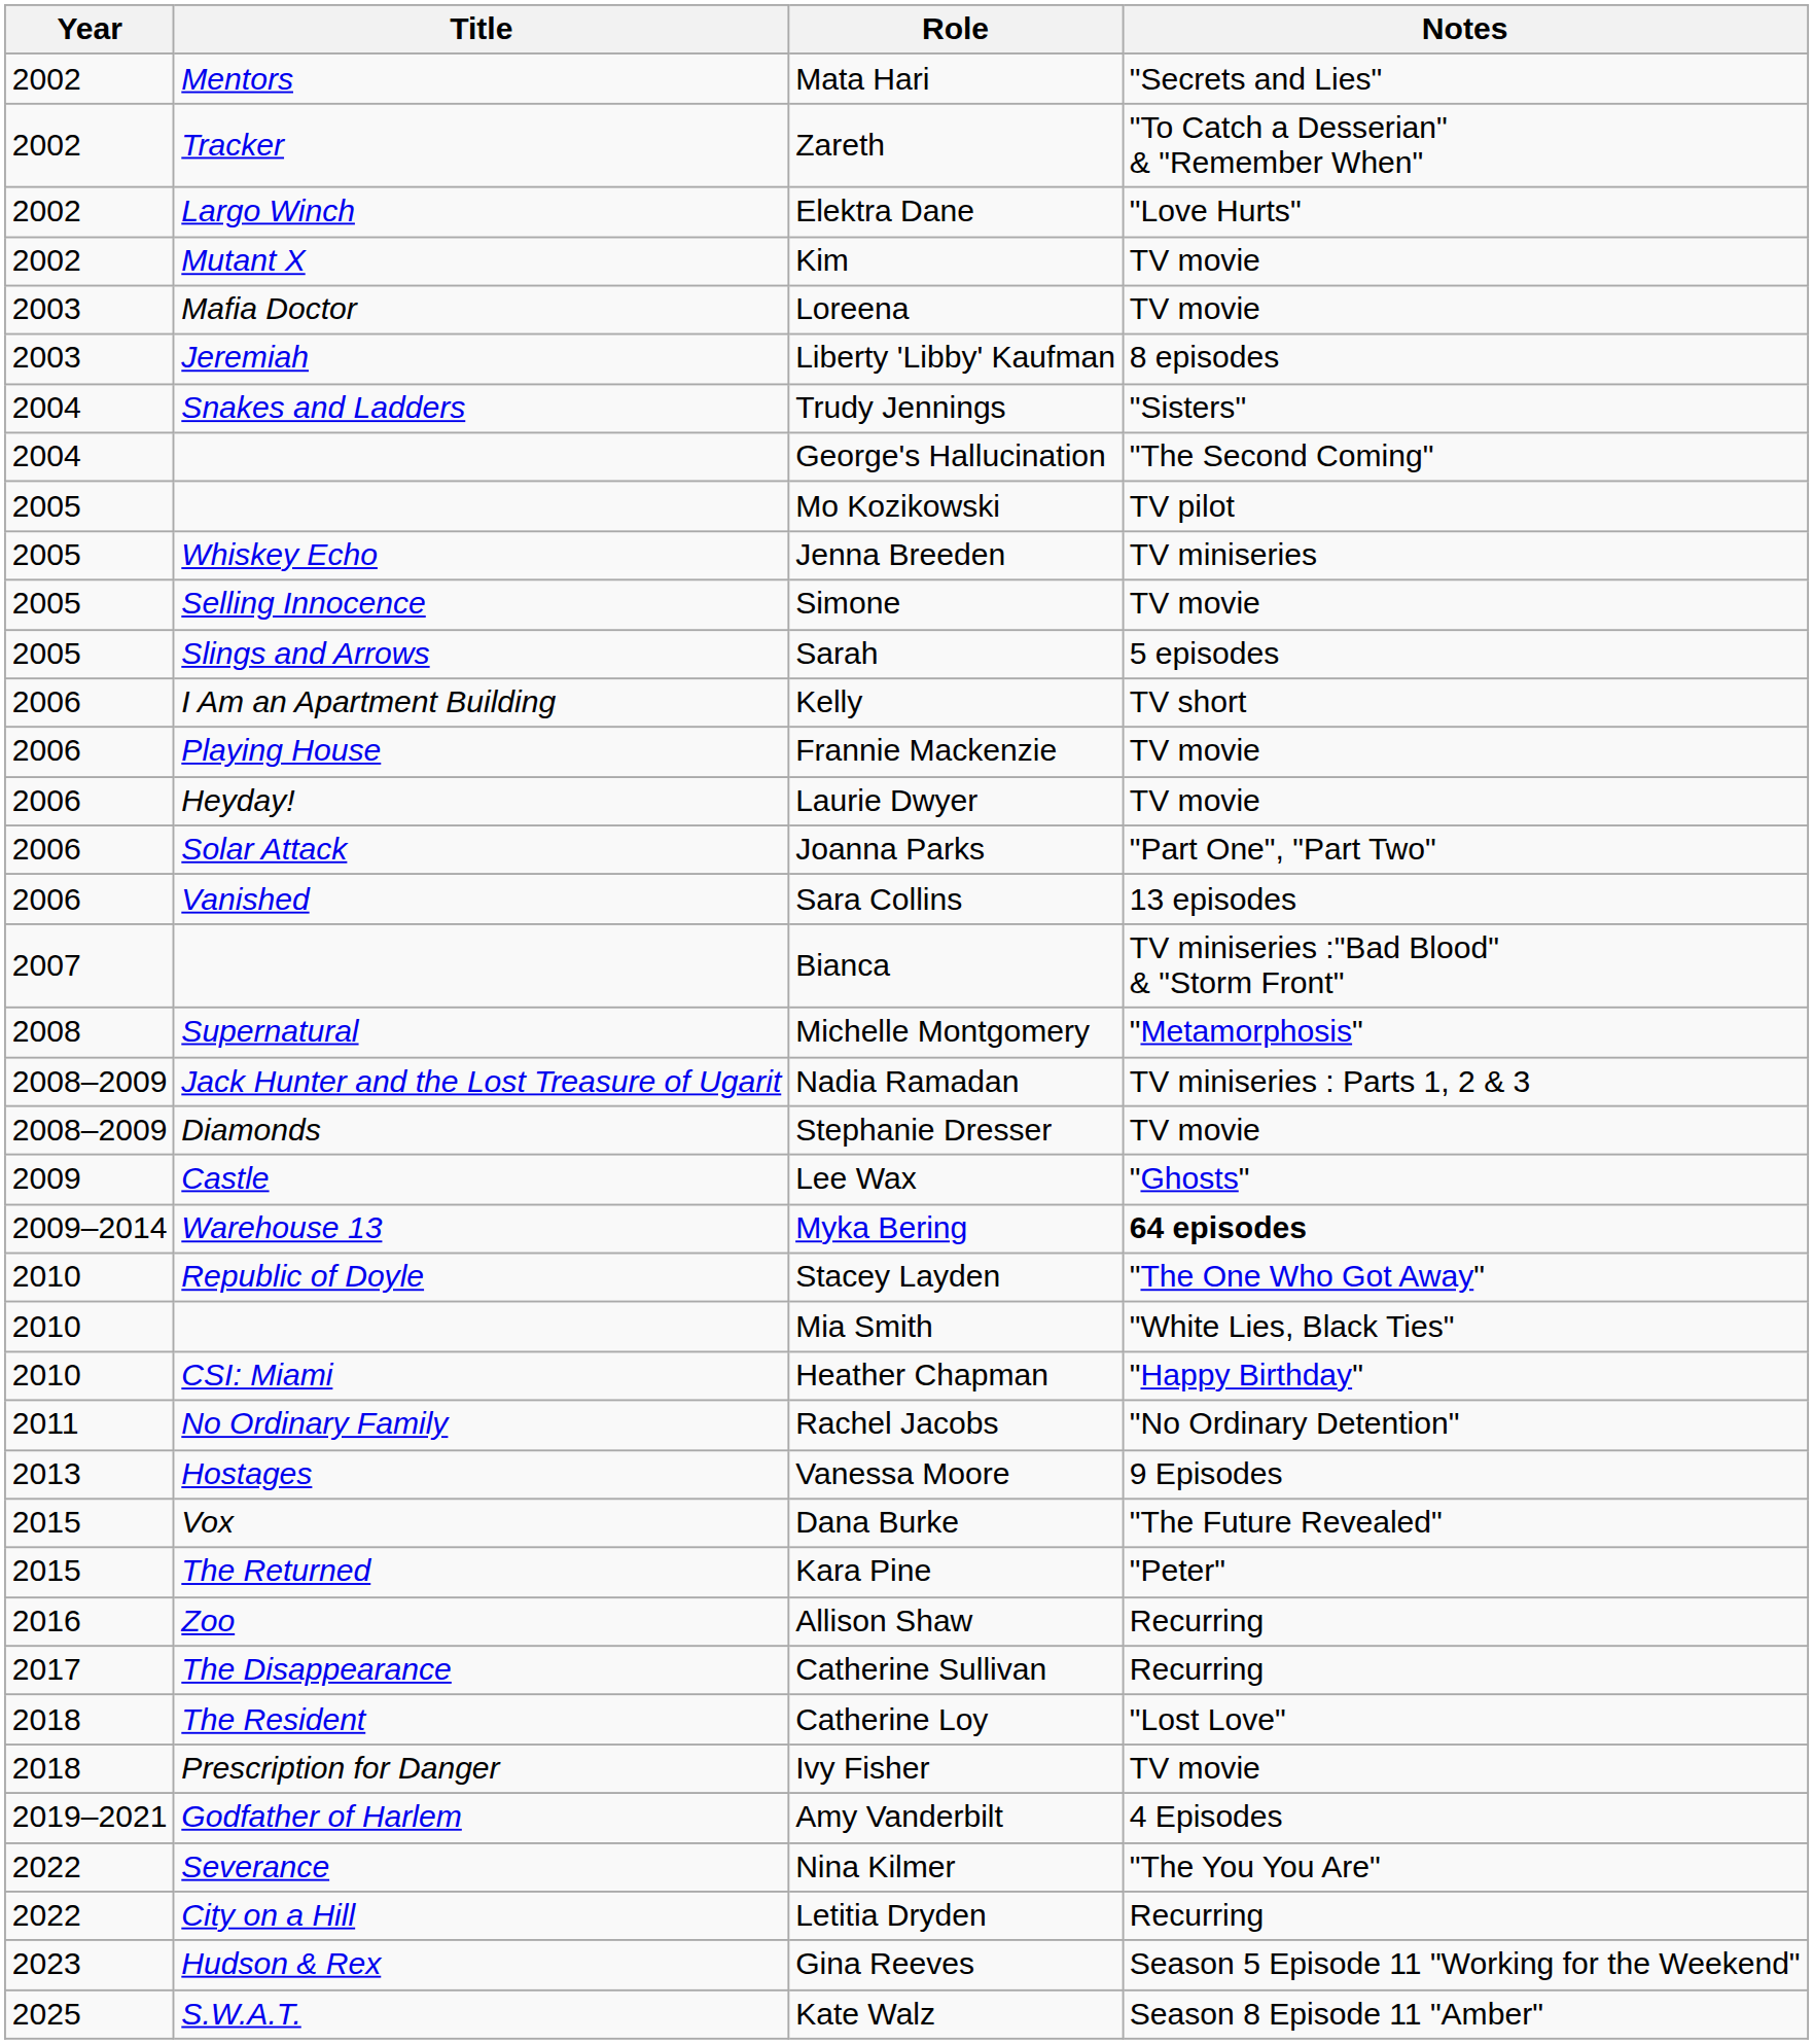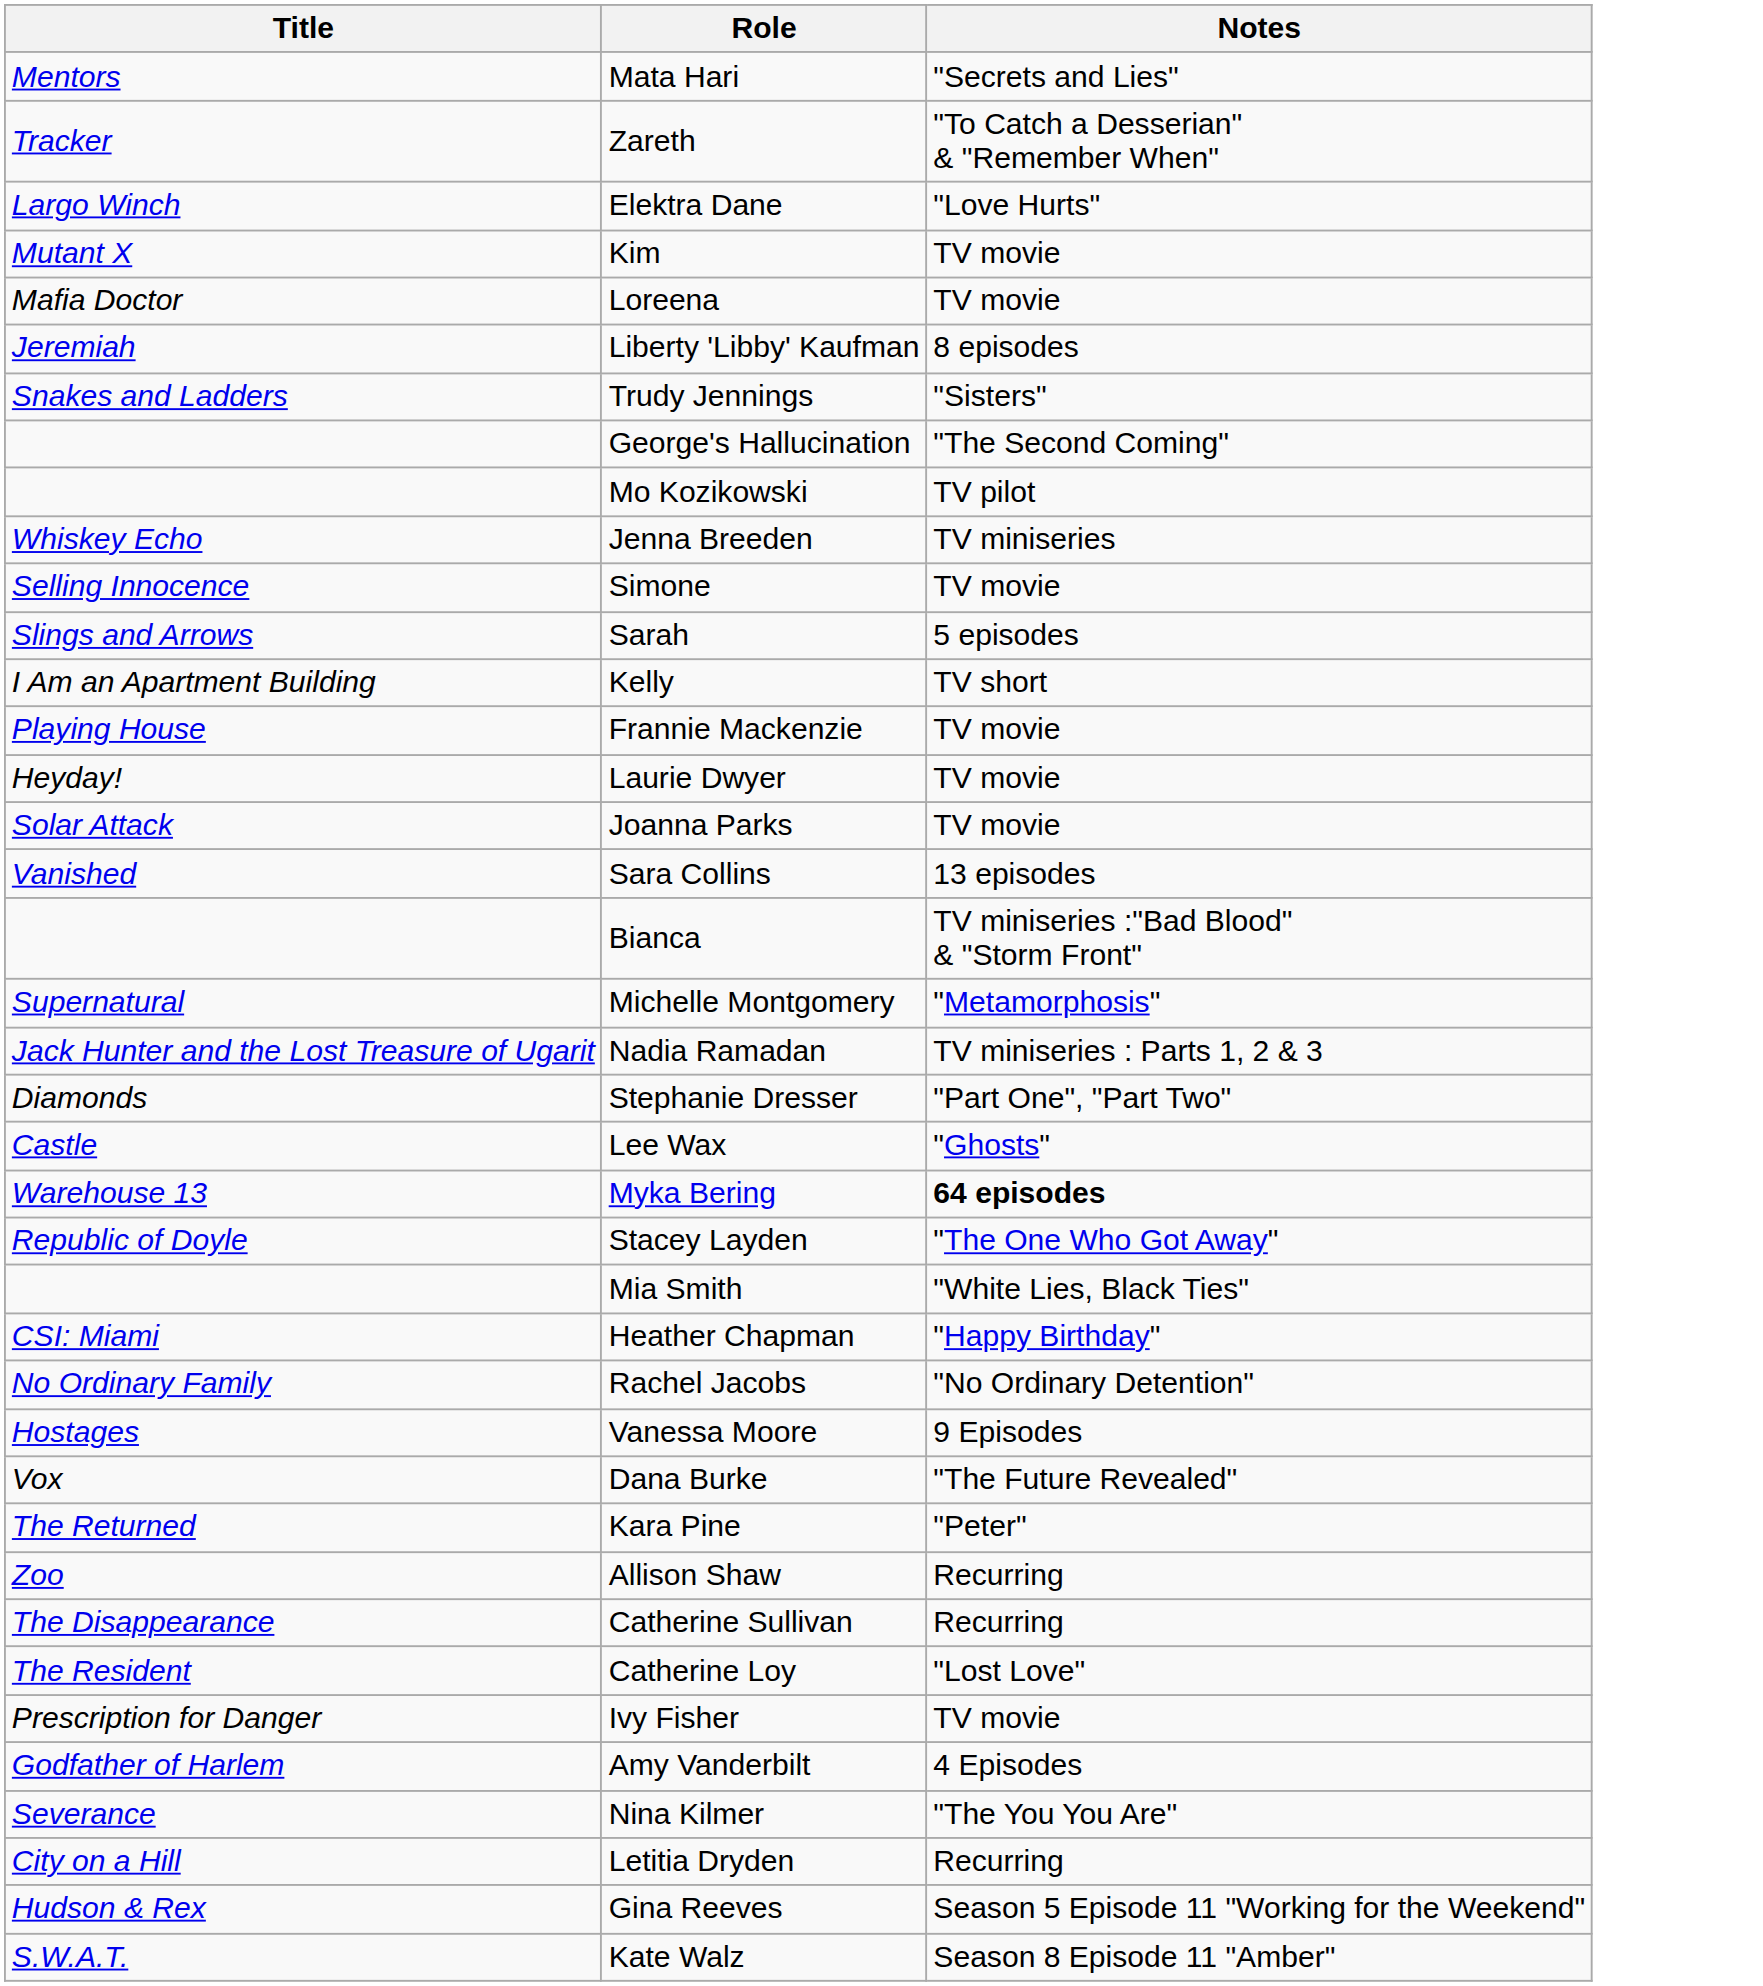- column: Year | 2002 | 2002 | 2002 | 2002 | 2003 | 2003 | 2004 | 2004 | 2005 | 2005 | 2005 | 2005 | 2006 | 2006 | 2006 | 2006 | 2006 | 2007 | 2008 | 2008–2009 | 2008–2009 | 2009 | 2009–2014 | 2010 | 2010 | 2010 | 2011 | 2013 | 2015 | 2015 | 2016 | 2017 | 2018 | 2018 | 2019–2021 | 2022 | 2022 | 2023 | 2025
Joanna Parks | Notes: "Part One", "Part Two" -> TV movie
Stephanie Dresser | Notes: TV movie -> "Part One", "Part Two"
